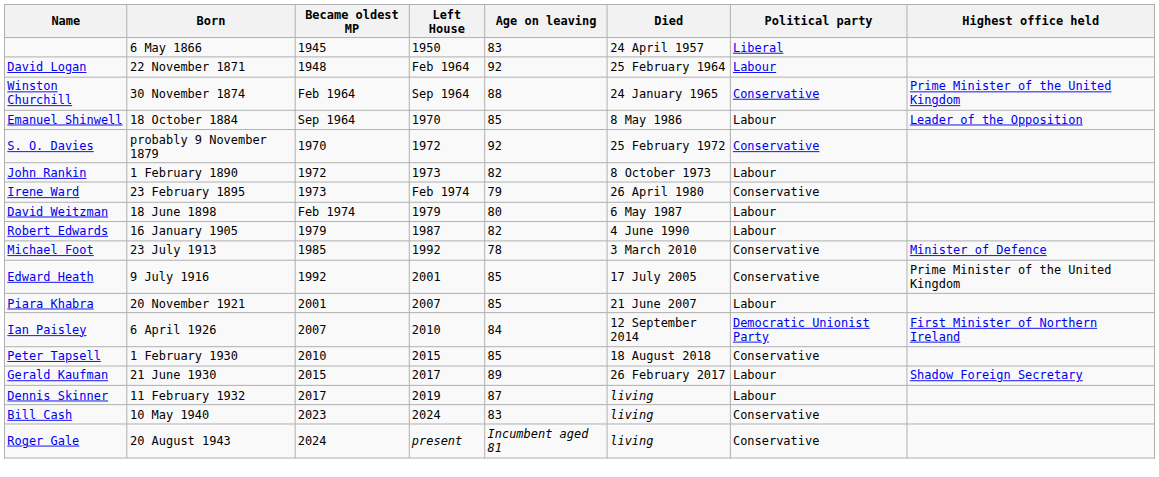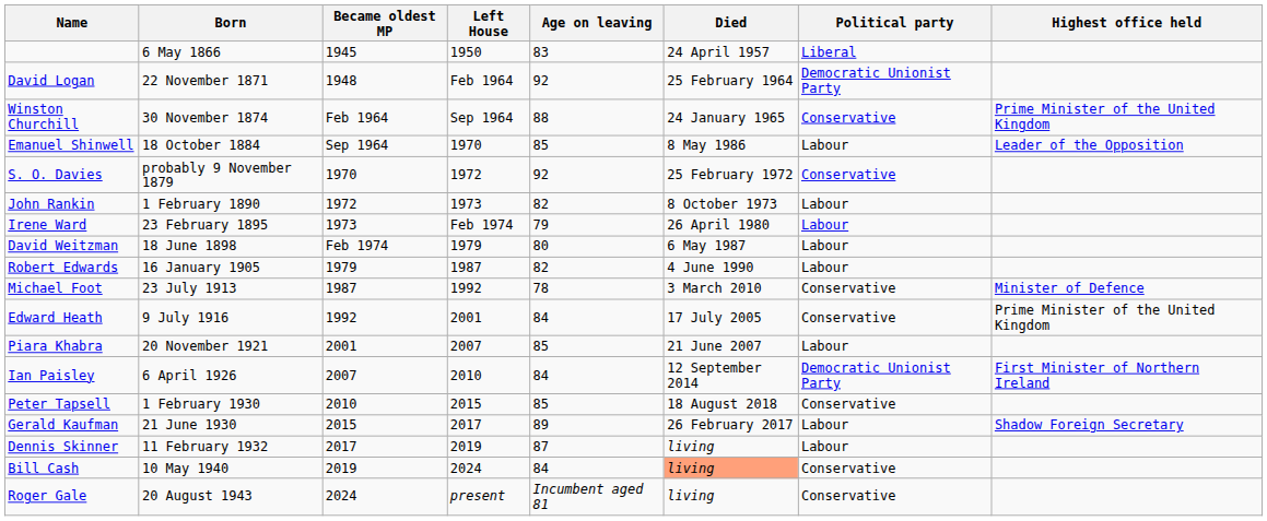David Logan | Political party: Labour -> Democratic Unionist Party
Irene Ward | Political party: Conservative -> Labour
Michael Foot | Became oldest MP: 1985 -> 1987
Edward Heath | Age on leaving: 85 -> 84
Bill Cash | Became oldest MP: 2023 -> 2019
Bill Cash | Age on leaving: 83 -> 84
Bill Cash | Died: no background -> lightsalmon background
